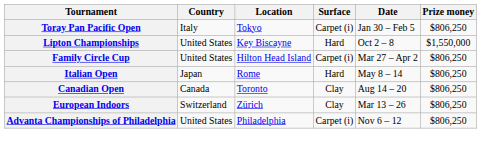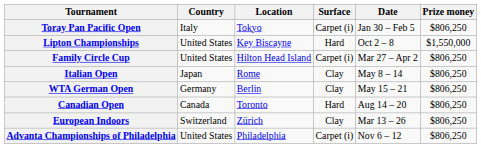Italian Open | Surface: Hard -> Clay
+ row: WTA German Open | Germany | Berlin | Clay | May 15 – 21 | $806,250
Canadian Open | Surface: Clay -> Hard
